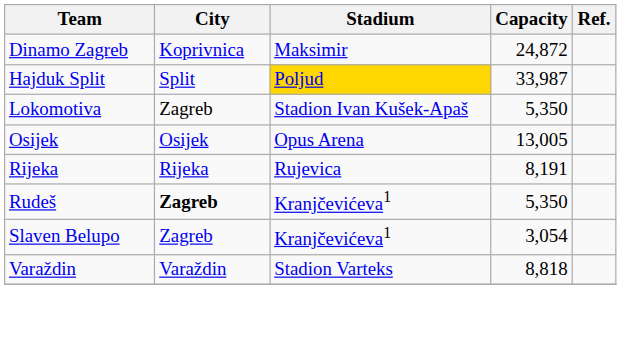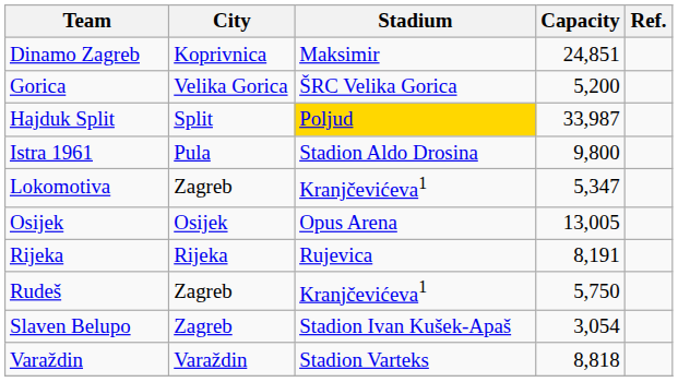Dinamo Zagreb | Capacity: 24,872 -> 24,851
+ row: Gorica | Velika Gorica | ŠRC Velika Gorica | 5,200
+ row: Istra 1961 | Pula | Stadion Aldo Drosina | 9,800
Lokomotiva | Stadium: Stadion Ivan Kušek-Apaš -> Kranjčevićeva1
Lokomotiva | Capacity: 5,350 -> 5,347
Rudeš | City: bold -> normal
Rudeš | Capacity: 5,350 -> 5,750
Slaven Belupo | Stadium: Kranjčevićeva1 -> Stadion Ivan Kušek-Apaš
